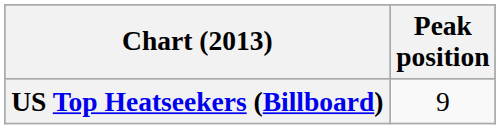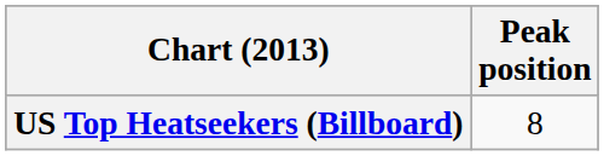US Top Heatseekers (Billboard) | Peak position: 9 -> 8
